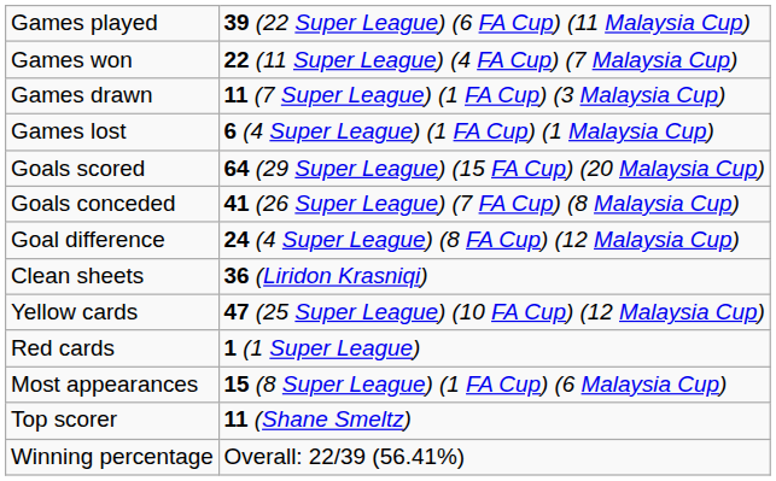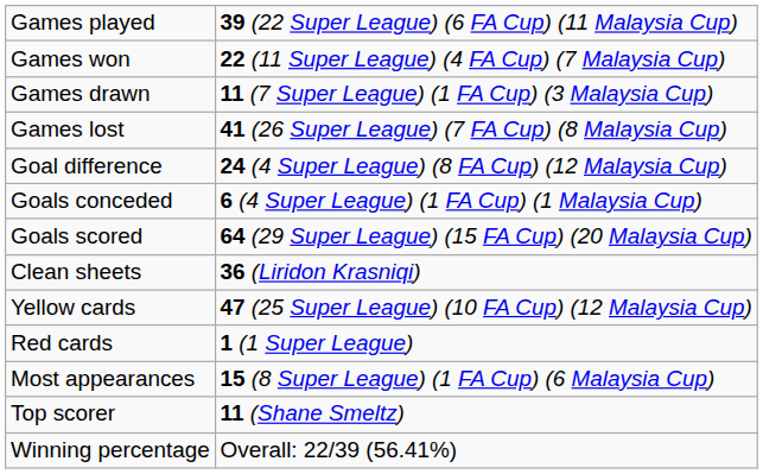Games lost | column 2: 6 (4 Super League) (1 FA Cup) (1 Malaysia Cup) -> 41 (26 Super League) (7 FA Cup) (8 Malaysia Cup)
rows swapped: Goals scored <-> Goal difference
Goals conceded | column 2: 41 (26 Super League) (7 FA Cup) (8 Malaysia Cup) -> 6 (4 Super League) (1 FA Cup) (1 Malaysia Cup)
